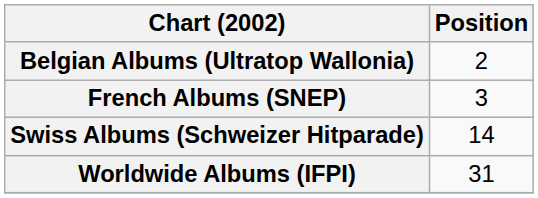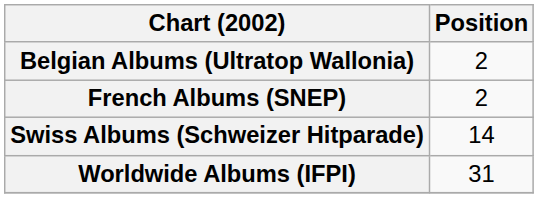French Albums (SNEP) | Position: 3 -> 2
